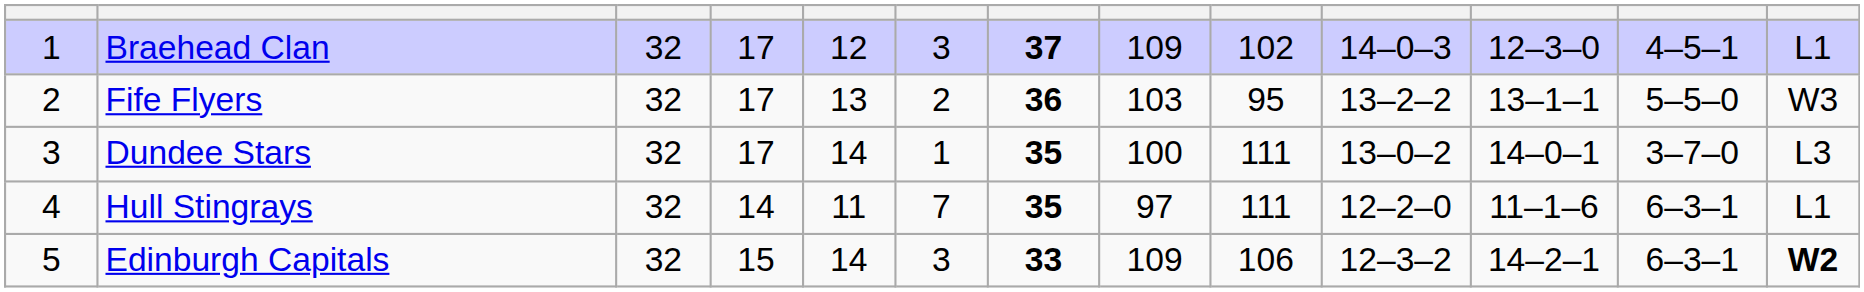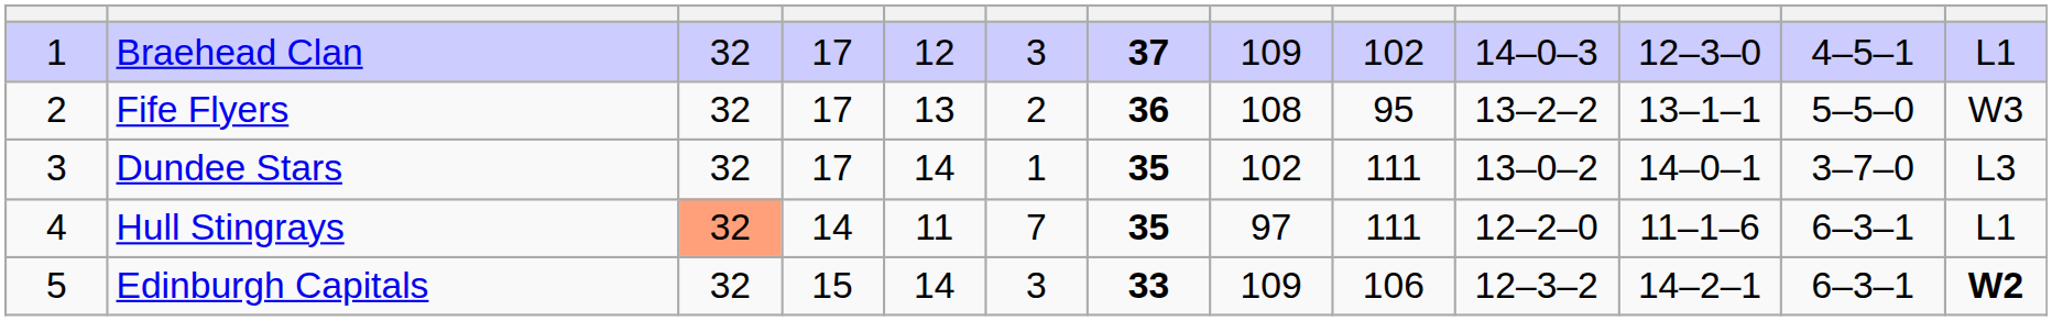Fife Flyers | column 8: 103 -> 108
Dundee Stars | column 8: 100 -> 102
Hull Stingrays | column 3: no background -> lightsalmon background
